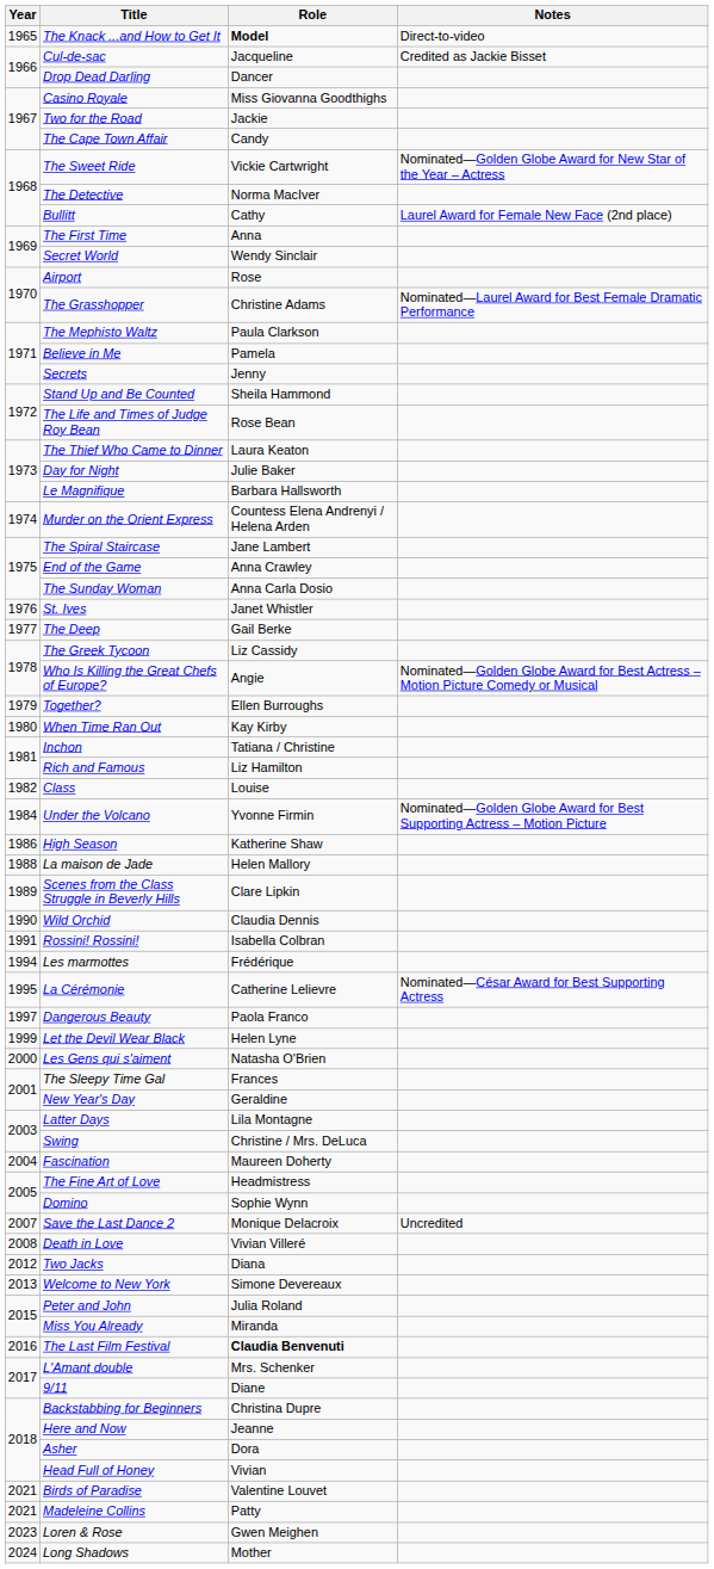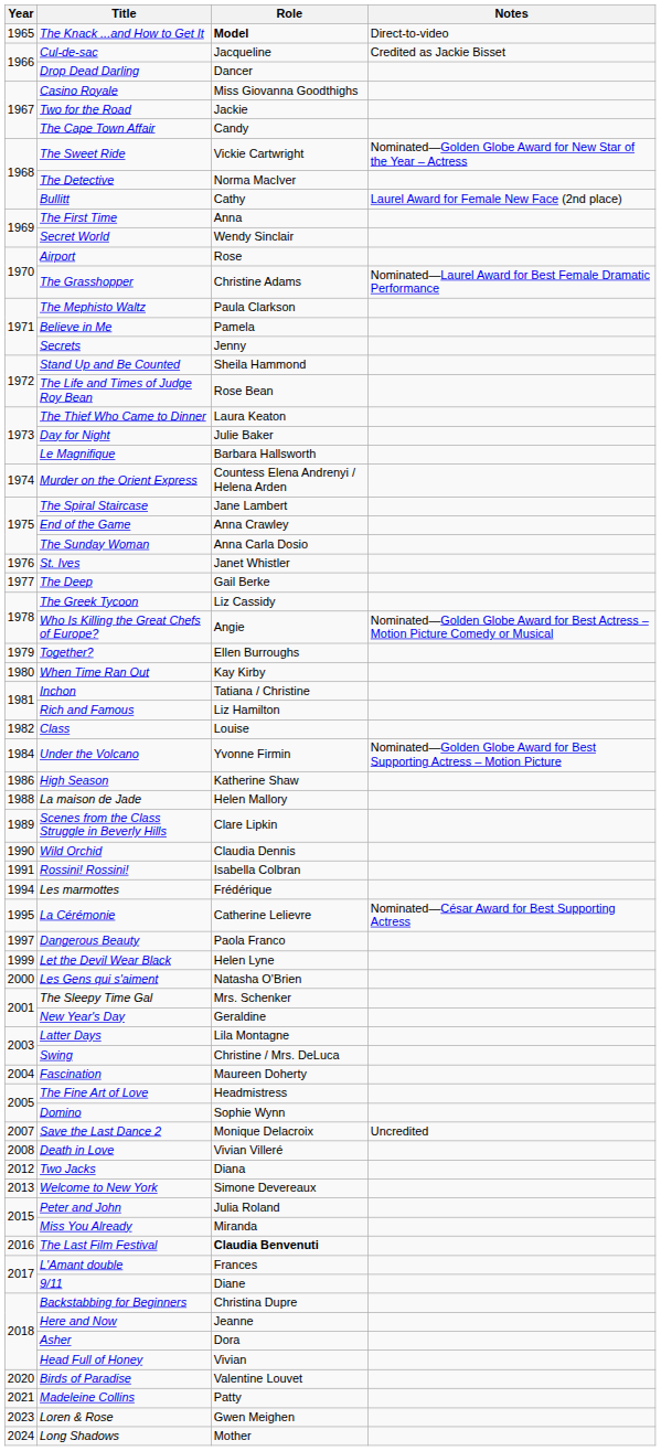The Sleepy Time Gal | Role: Frances -> Mrs. Schenker
L'Amant double | Role: Mrs. Schenker -> Frances
Birds of Paradise | Year: 2021 -> 2020
